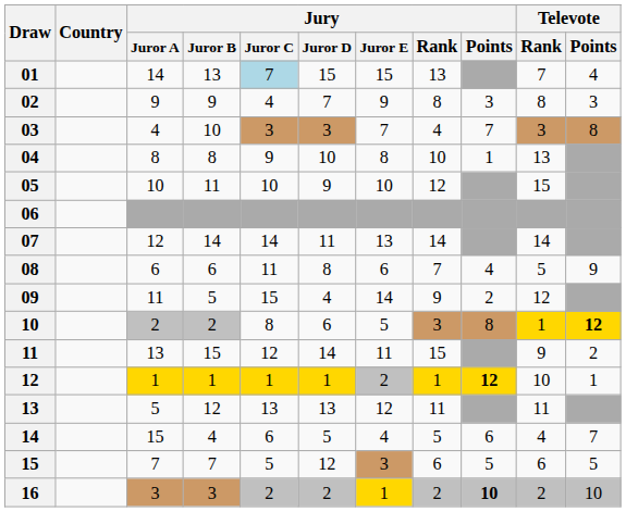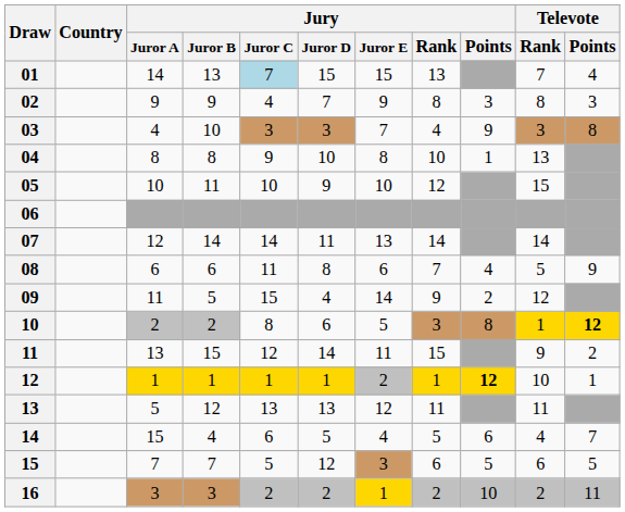03 | Jury / Points: 7 -> 9
16 | Jury / Points: bold -> normal
16 | Televote / Points: 10 -> 11
